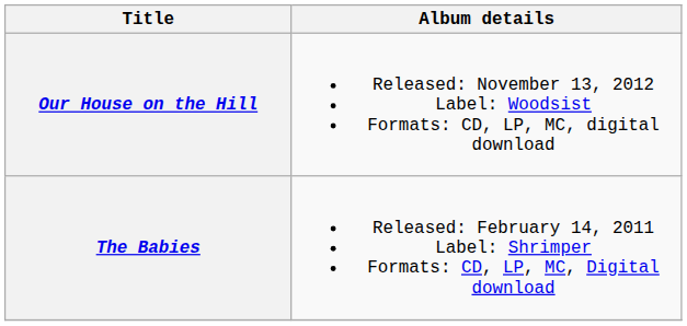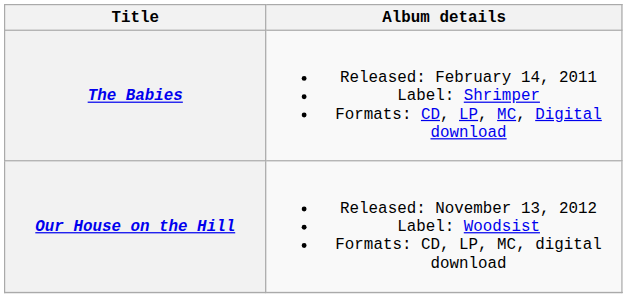rows swapped: The Babies <-> Our House on the Hill
